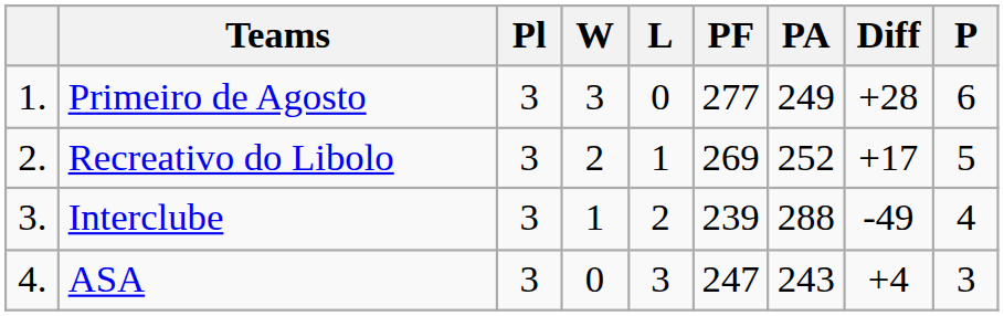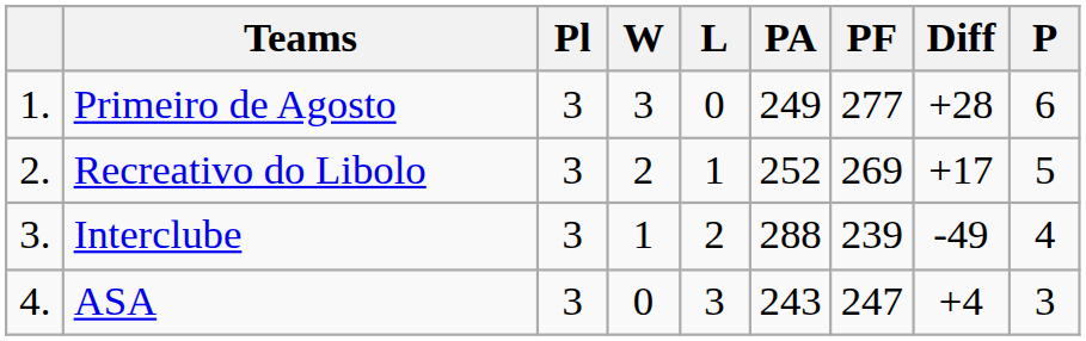columns swapped: PF <-> PA
